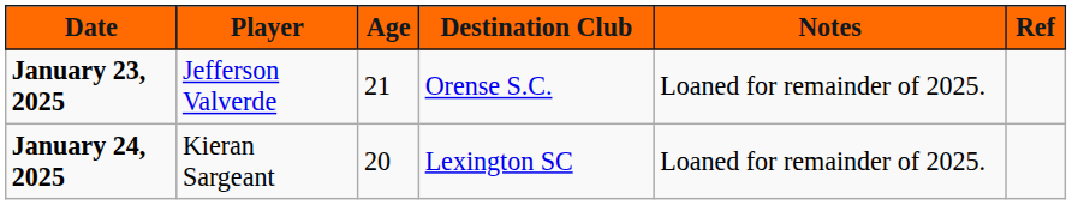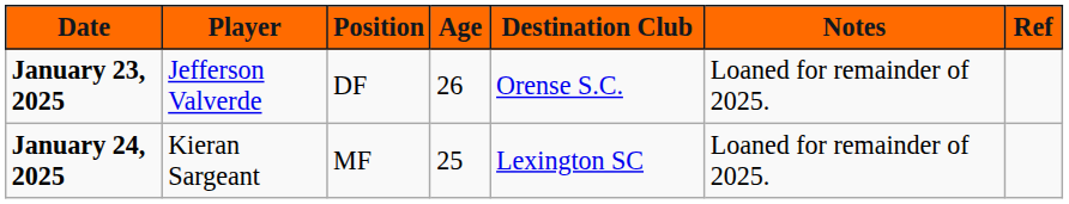+ column: Position | DF | MF
January 23, 2025 | Age: 21 -> 26
January 24, 2025 | Age: 20 -> 25
